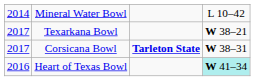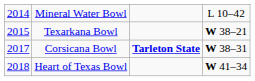Texarkana Bowl | column 1: 2017 -> 2015
Heart of Texas Bowl | column 1: 2016 -> 2018
Heart of Texas Bowl | column 4: paleturquoise background -> no background
